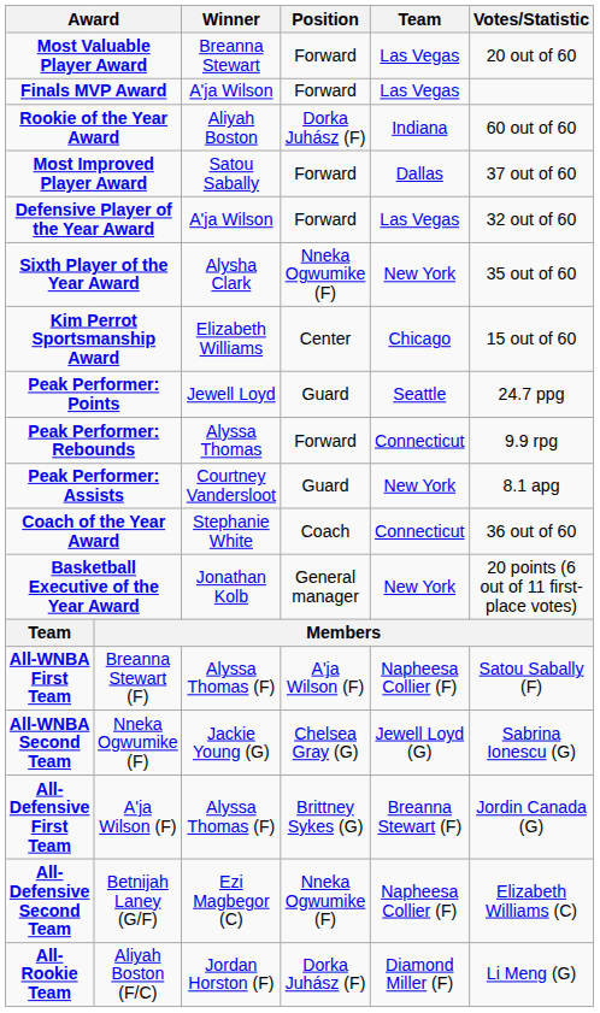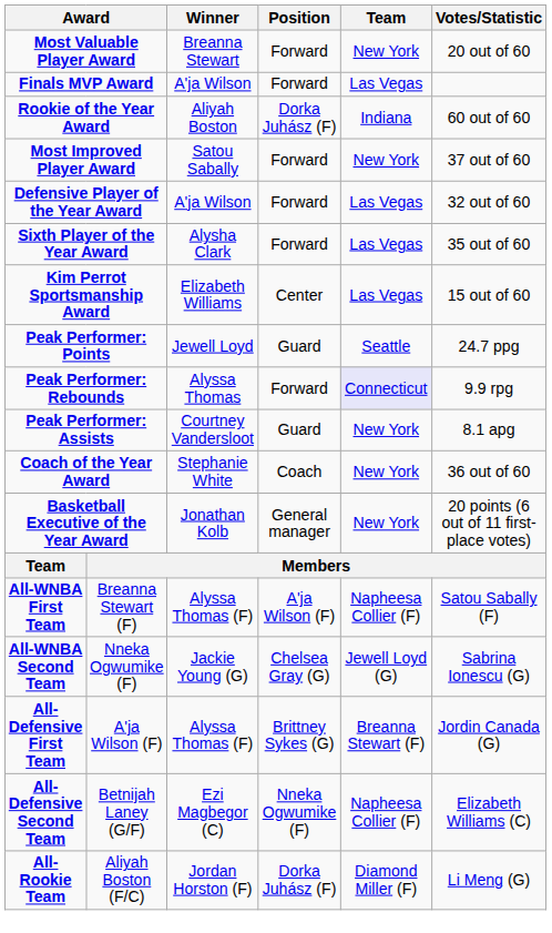Most Valuable Player Award | Team: Las Vegas -> New York
Most Improved Player Award | Team: Dallas -> New York
Sixth Player of the Year Award | Position: Nneka Ogwumike (F) -> Forward
Sixth Player of the Year Award | Team: New York -> Las Vegas
Kim Perrot Sportsmanship Award | Team: Chicago -> Las Vegas
Peak Performer: Rebounds | Team: no background -> lavender background
Coach of the Year Award | Team: Connecticut -> New York
